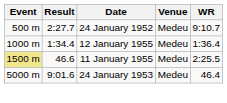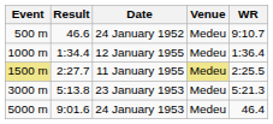24 January 1952 | Result: 2:27.7 -> 46.6
11 January 1955 | Result: 46.6 -> 2:27.7
11 January 1955 | Venue: no background -> khaki background
+ row: 3000 m | 5:13.8 | 23 January 1953 | Medeu | 5:21.3
